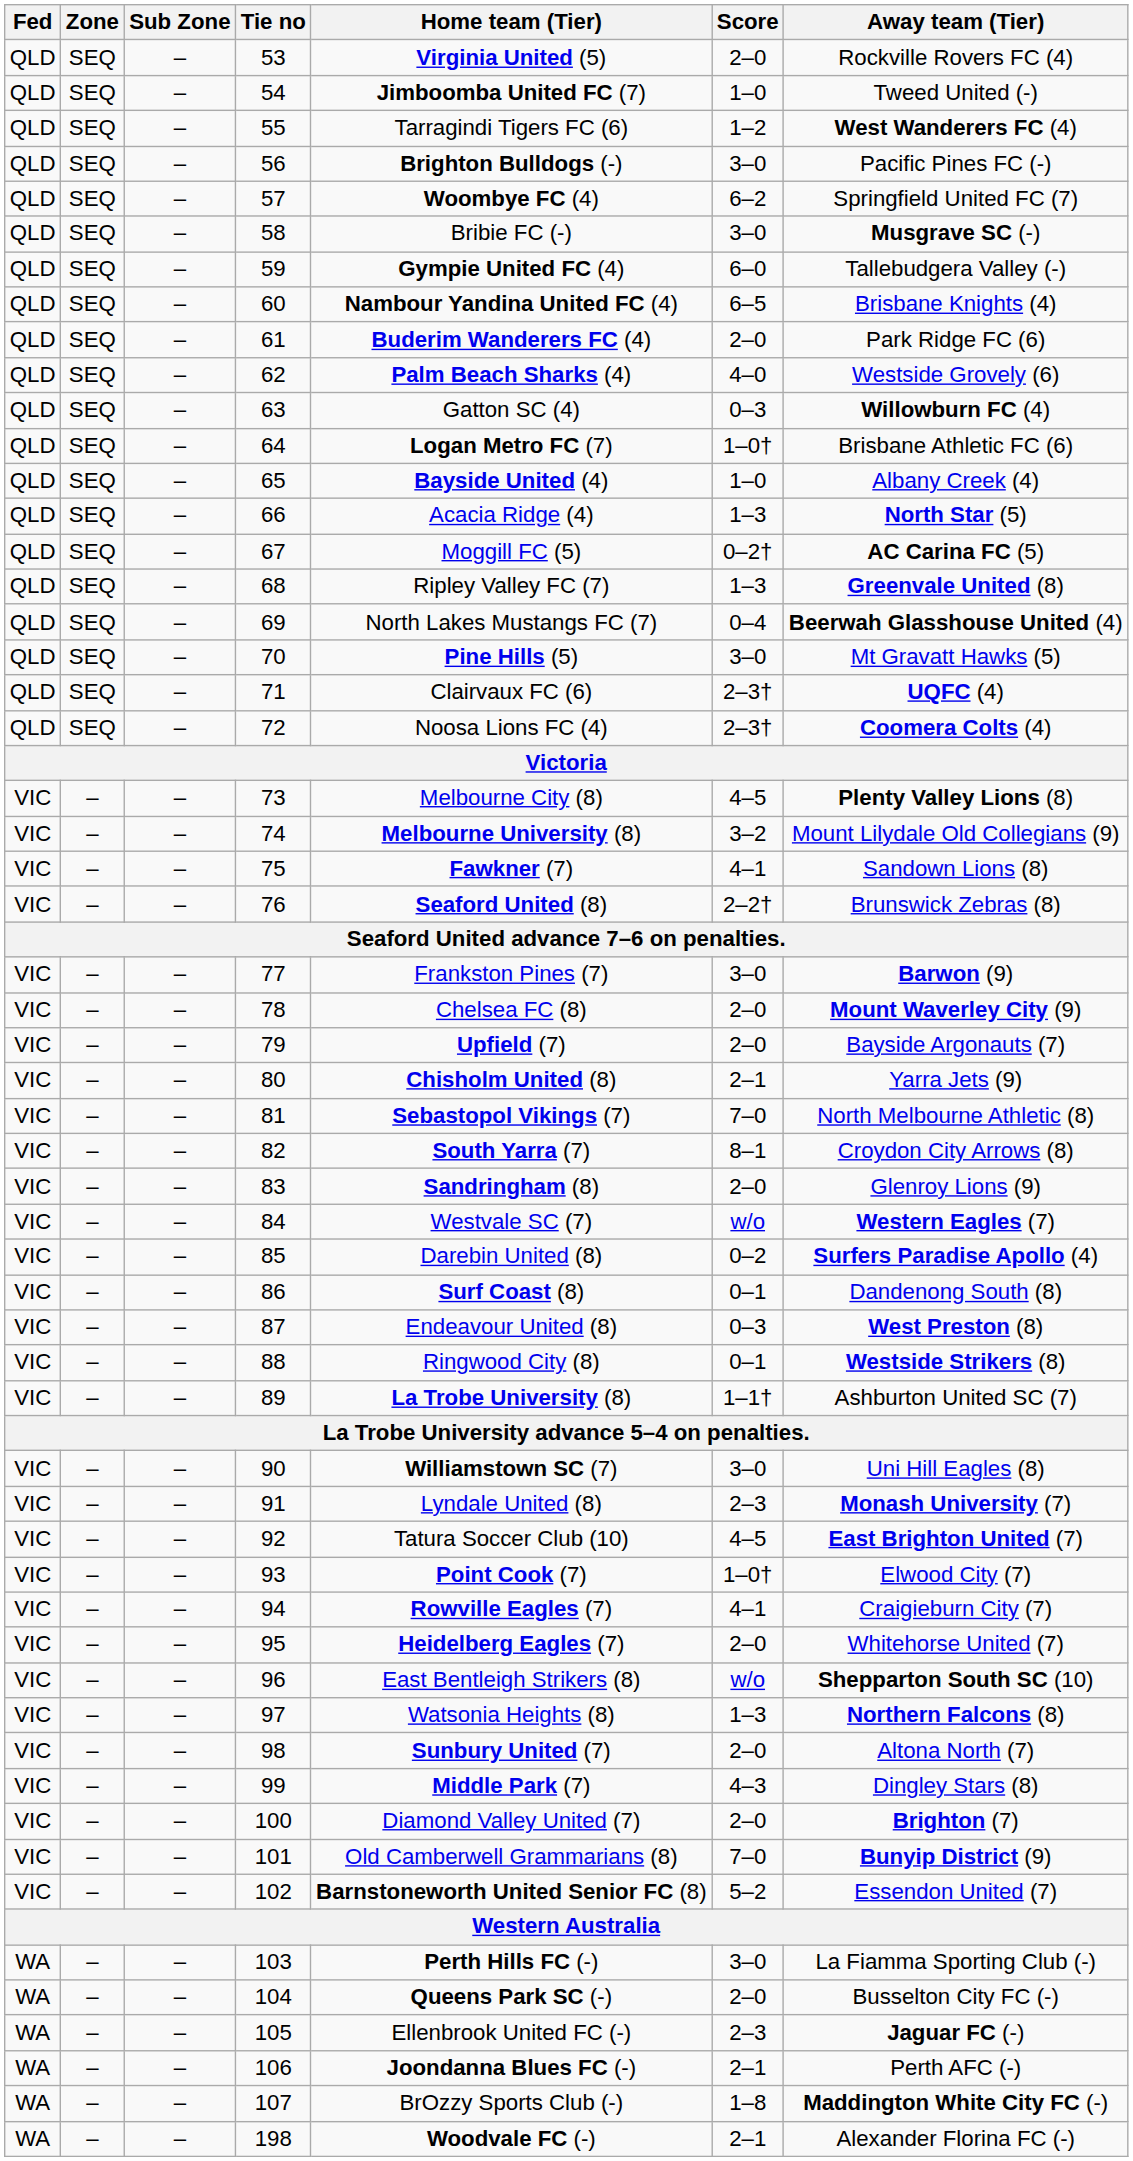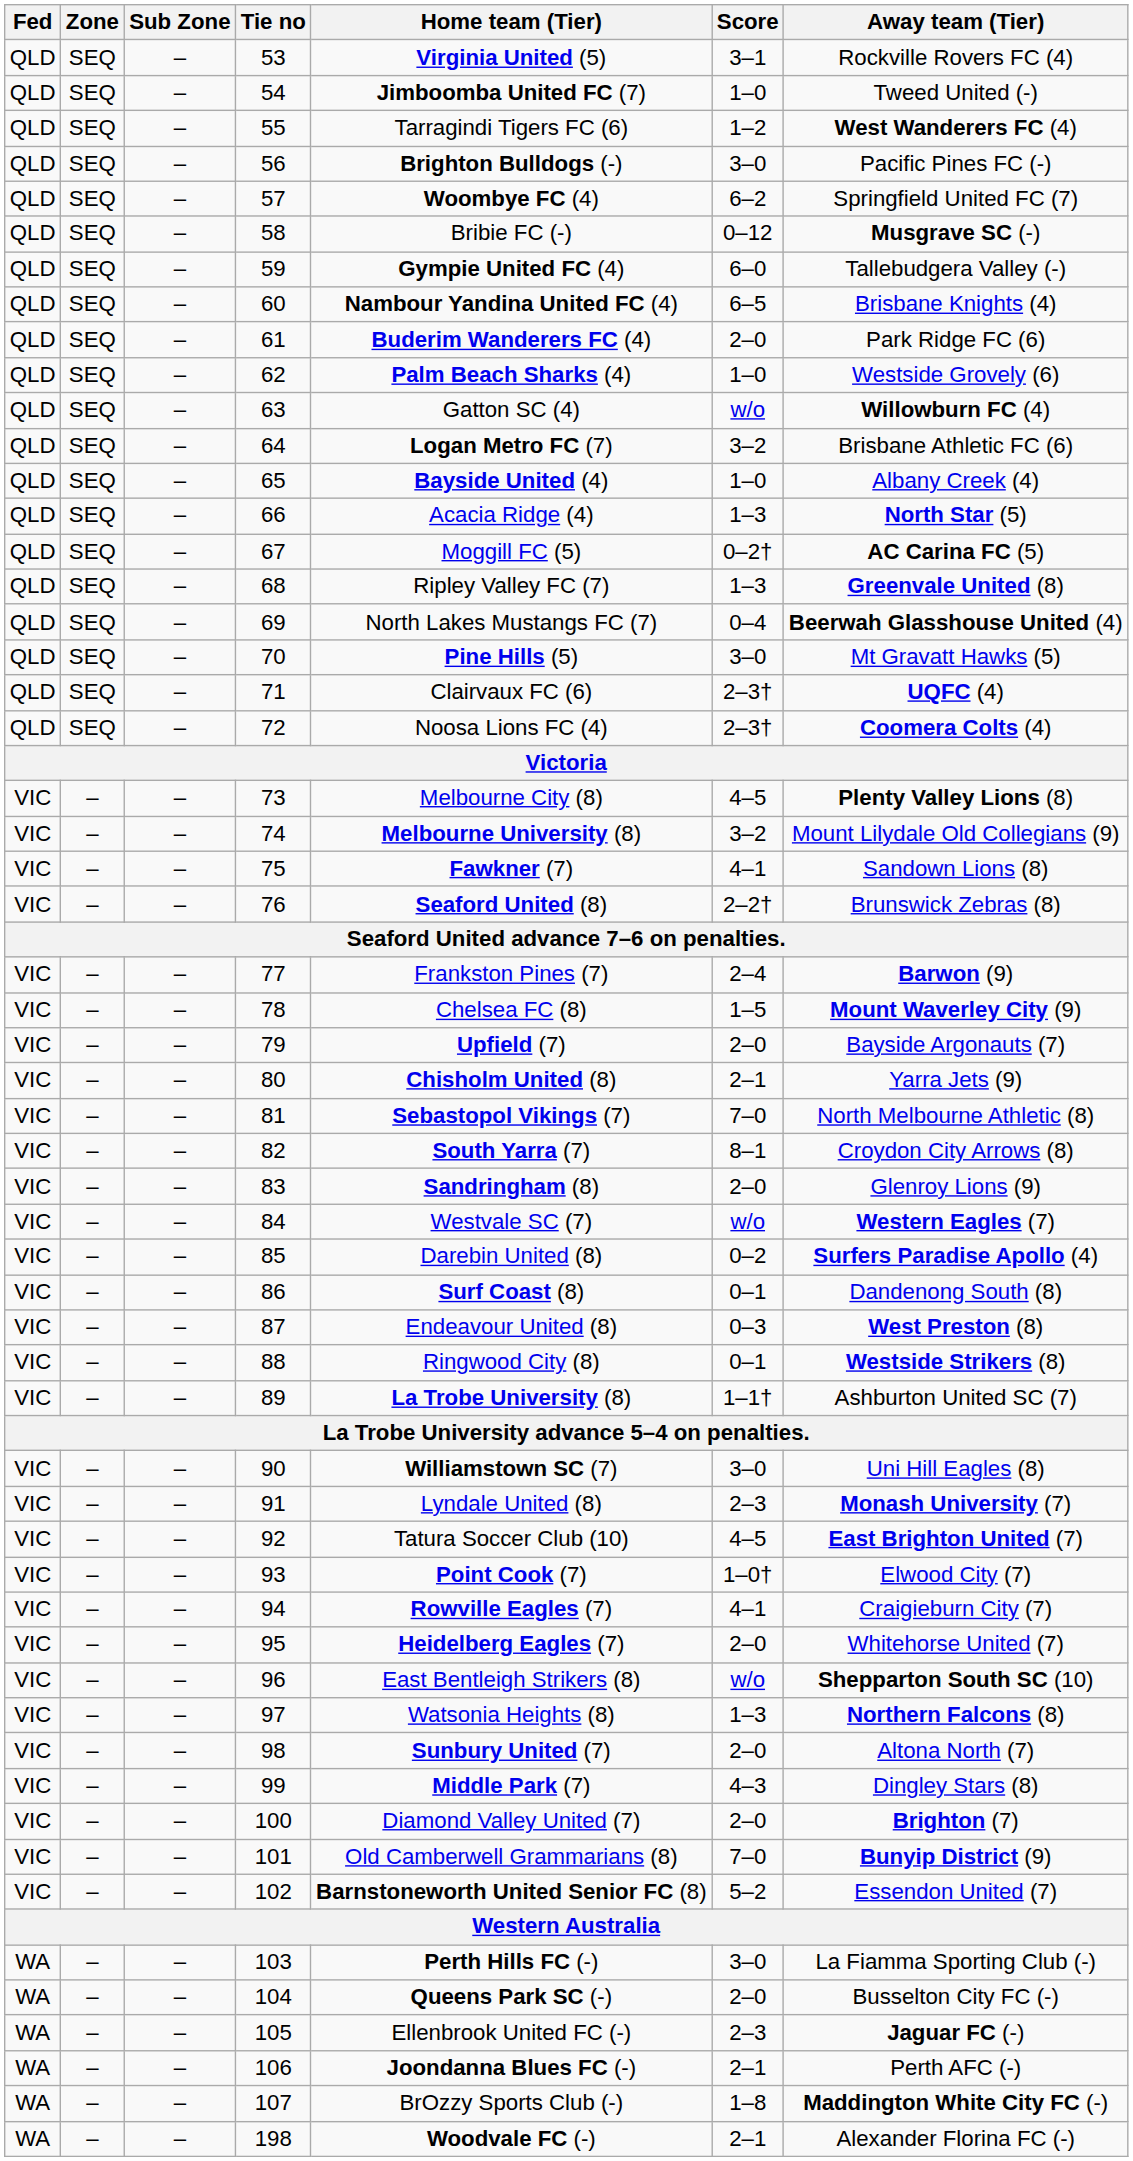53 | Score: 2–0 -> 3–1
58 | Score: 3–0 -> 0–12
62 | Score: 4–0 -> 1–0
63 | Score: 0–3 -> w/o
64 | Score: 1–0† -> 3–2
77 | Score: 3–0 -> 2–4
78 | Score: 2–0 -> 1–5
